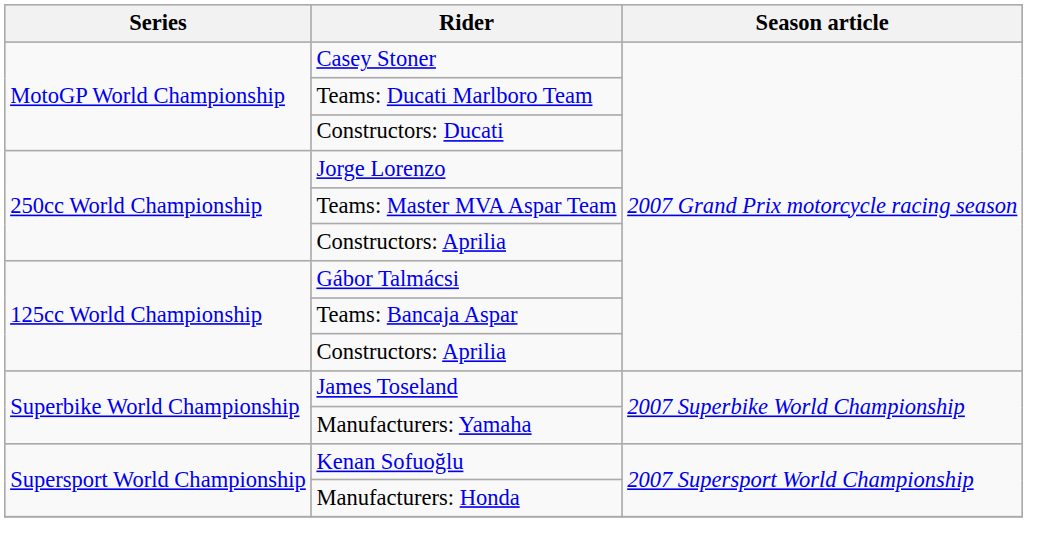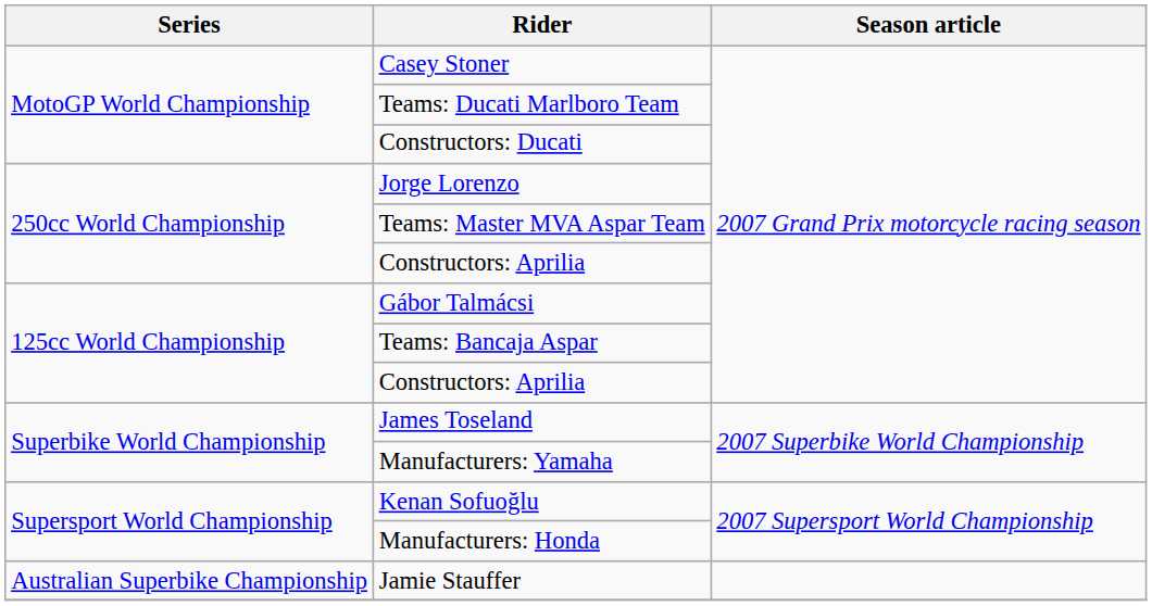+ row: Australian Superbike Championship | Jamie Stauffer
